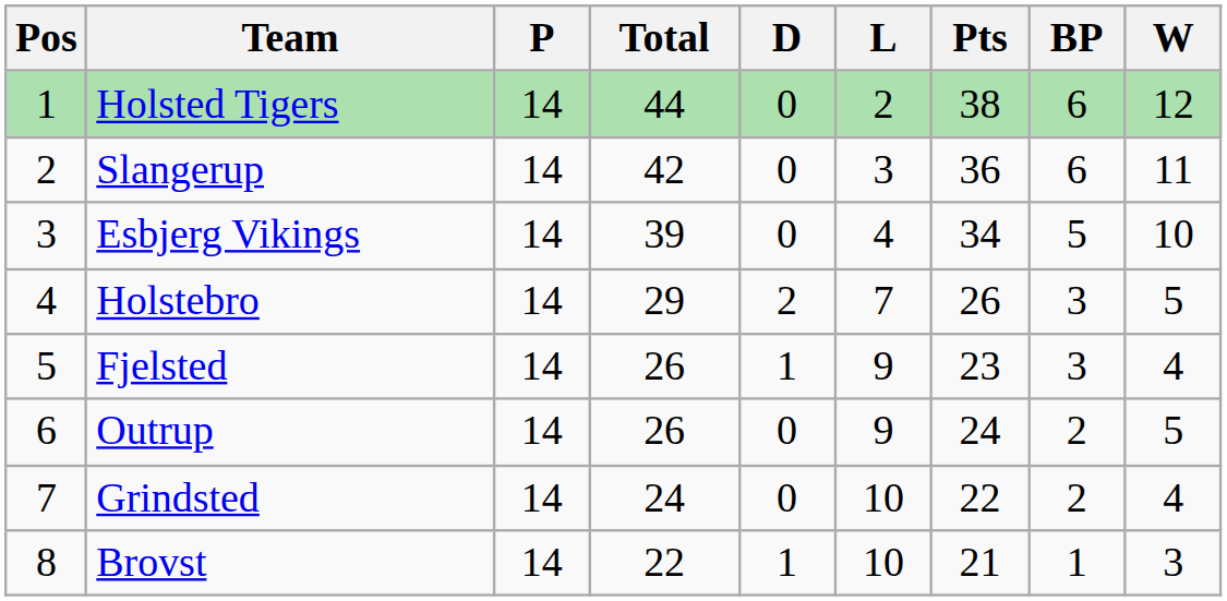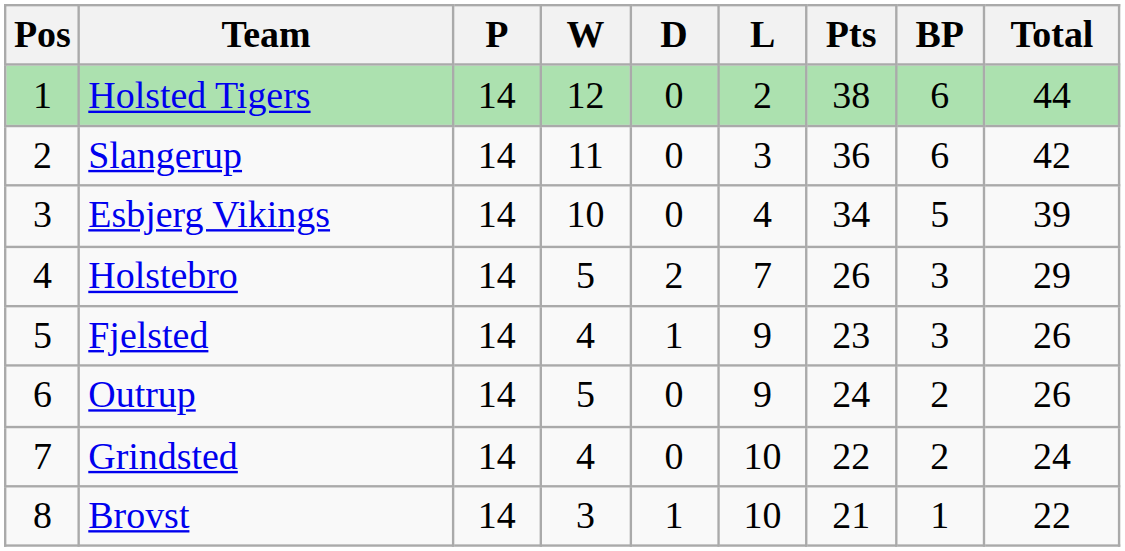columns swapped: W <-> Total
